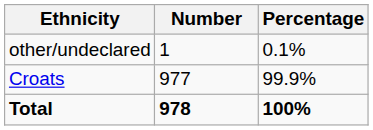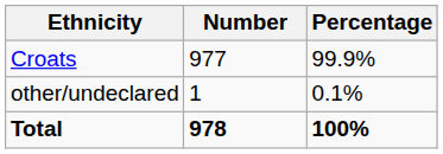rows swapped: Croats <-> other/undeclared
